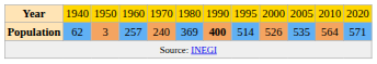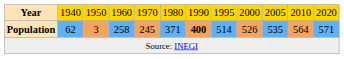Population | column 4: 257 -> 258
Population | column 5: 240 -> 245
Population | column 6: 369 -> 371
